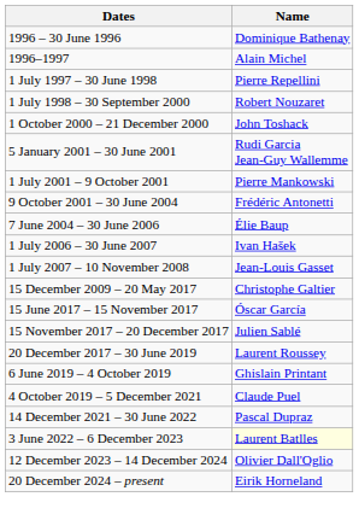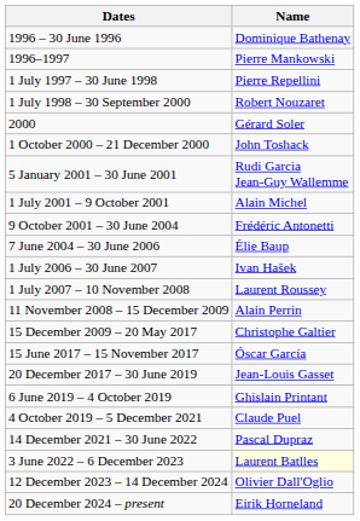1996–1997 | Name: Alain Michel -> Pierre Mankowski
+ row: 2000 | Gérard Soler
1 July 2001 – 9 October 2001 | Name: Pierre Mankowski -> Alain Michel
1 July 2007 – 10 November 2008 | Name: Jean-Louis Gasset -> Laurent Roussey
+ row: 11 November 2008 – 15 December 2009 | Alain Perrin
- row: 15 November 2017 – 20 December 2017 | Julien Sablé
20 December 2017 – 30 June 2019 | Name: Laurent Roussey -> Jean-Louis Gasset
